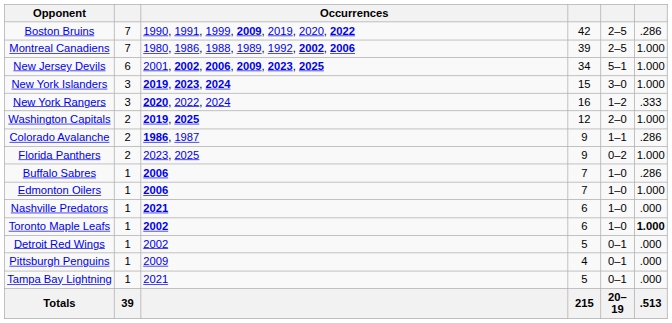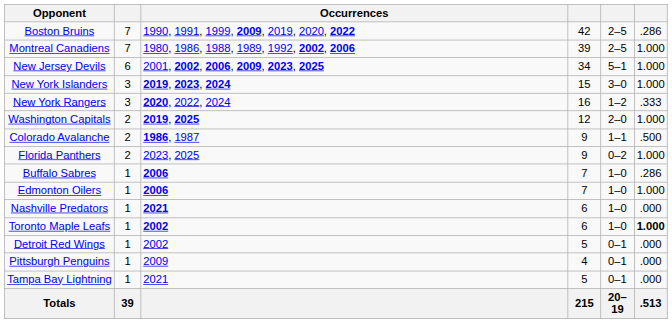Colorado Avalanche | column 6: .286 -> .500
